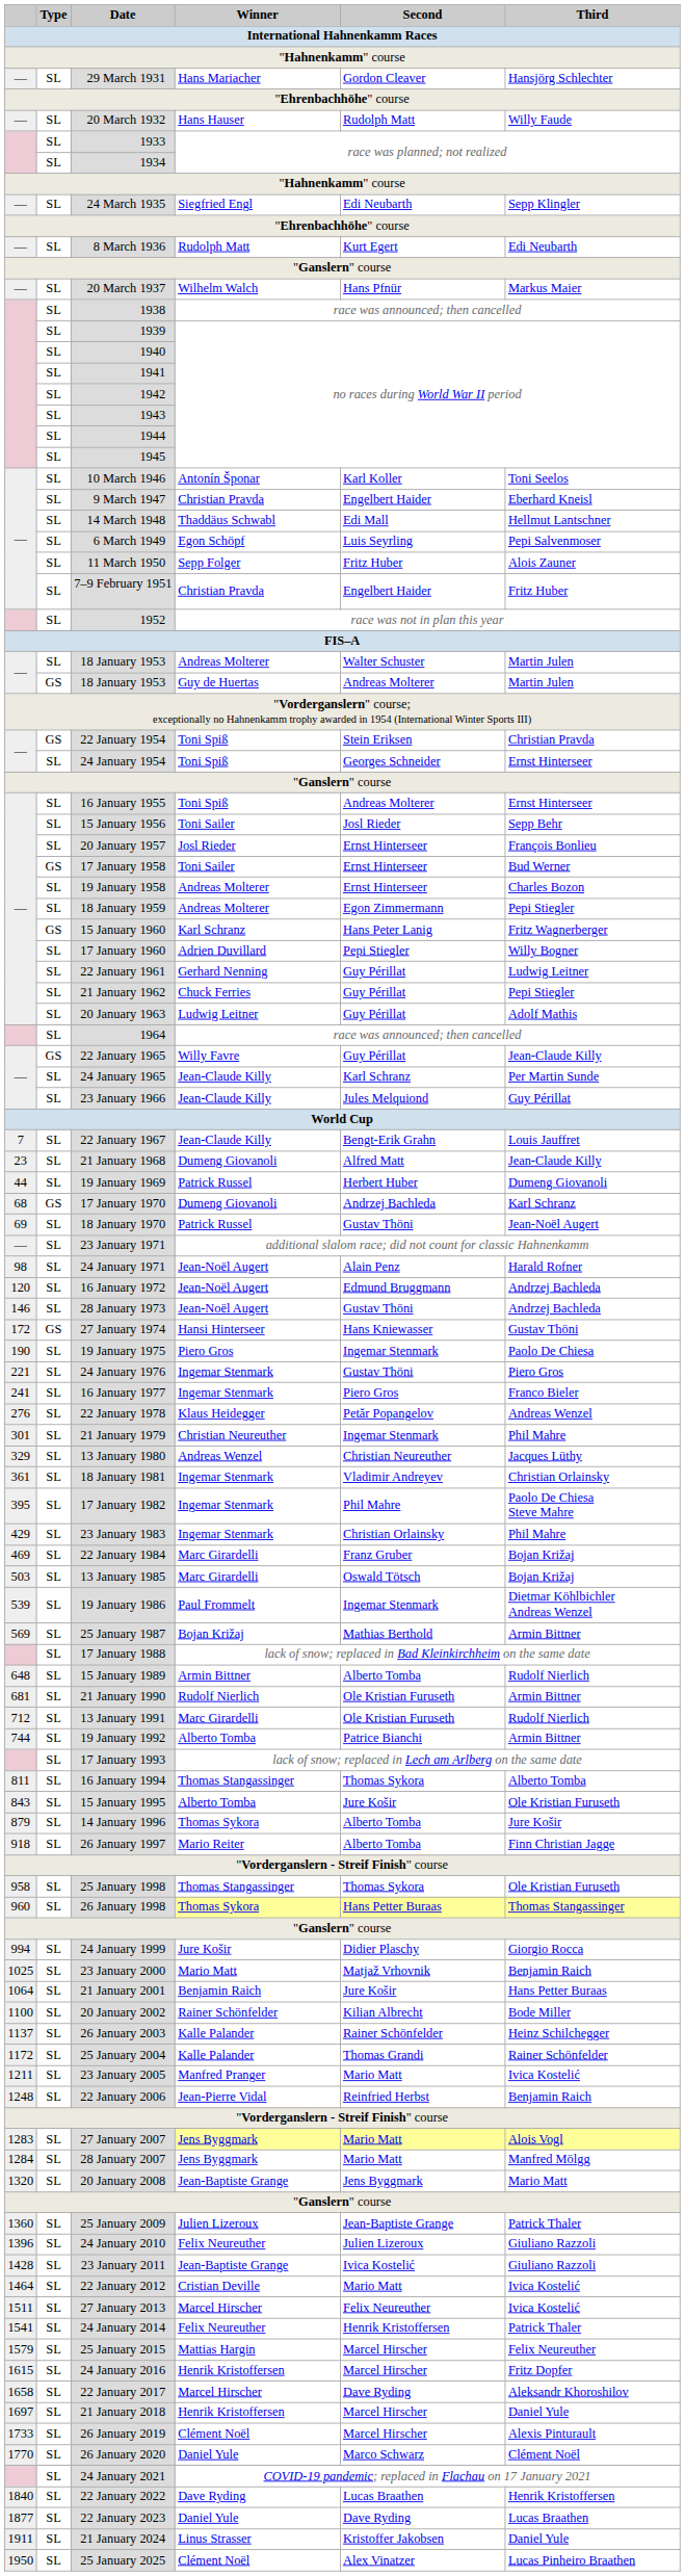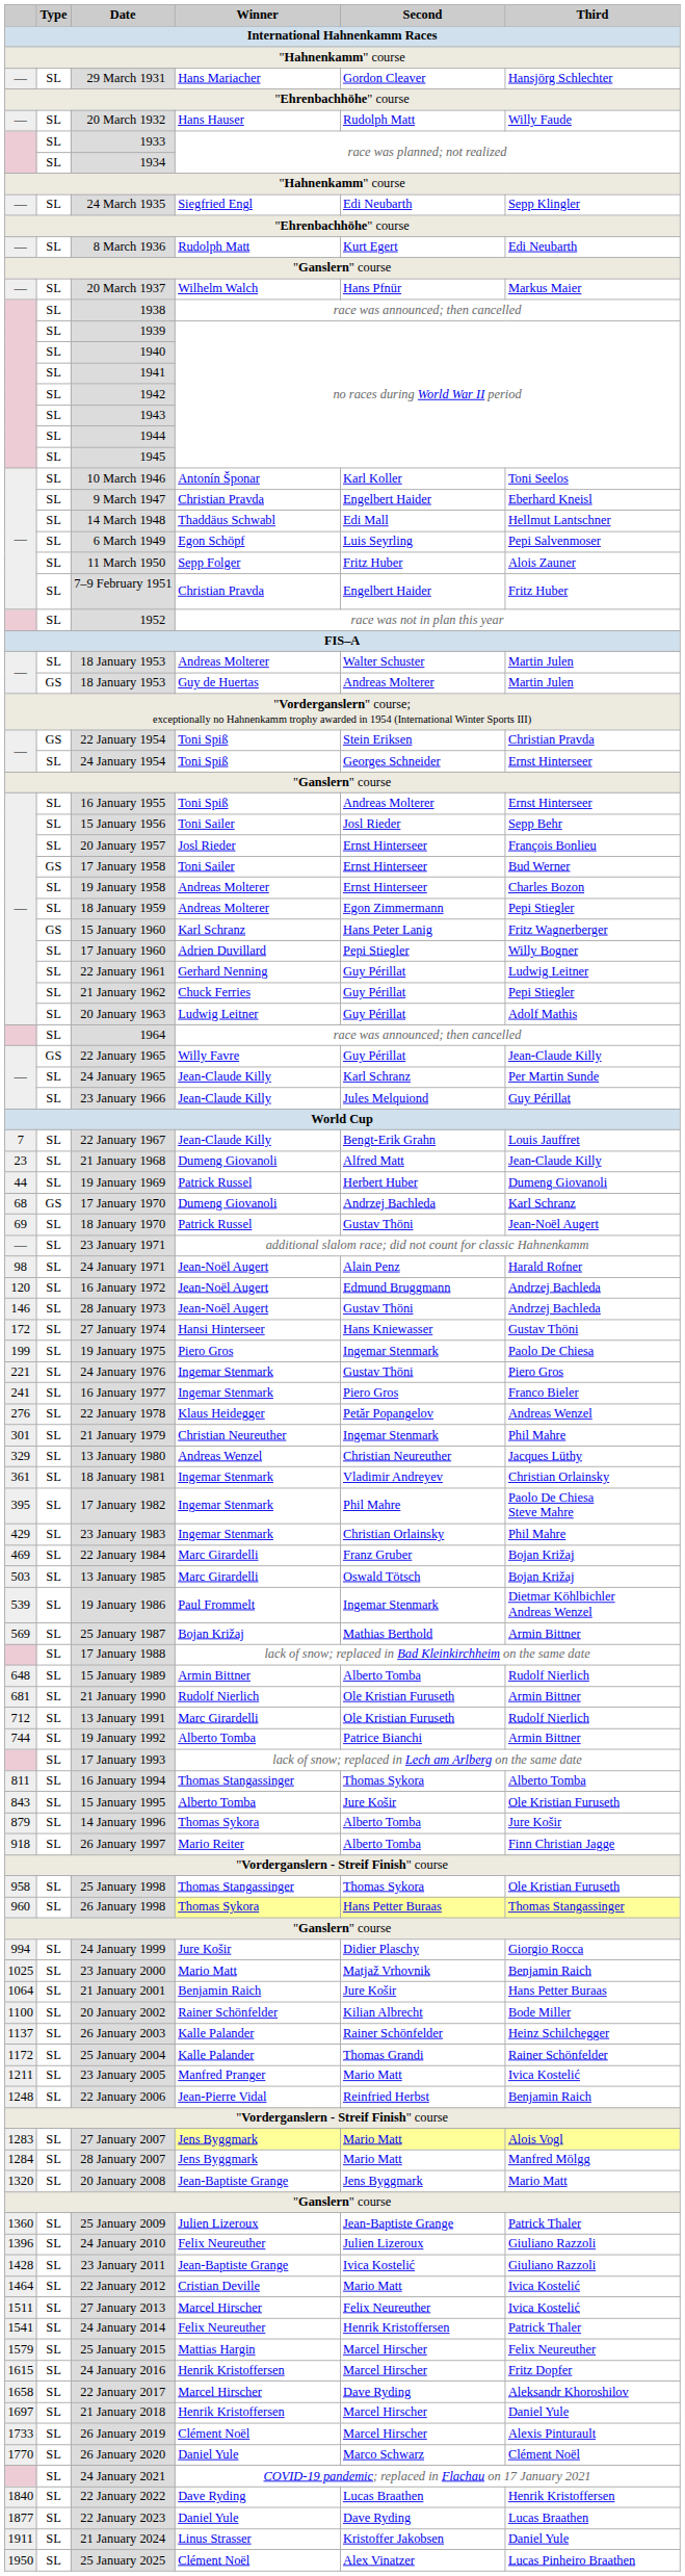27 January 1974 | Type: GS -> SL
19 January 1975 | column 1: 190 -> 199
